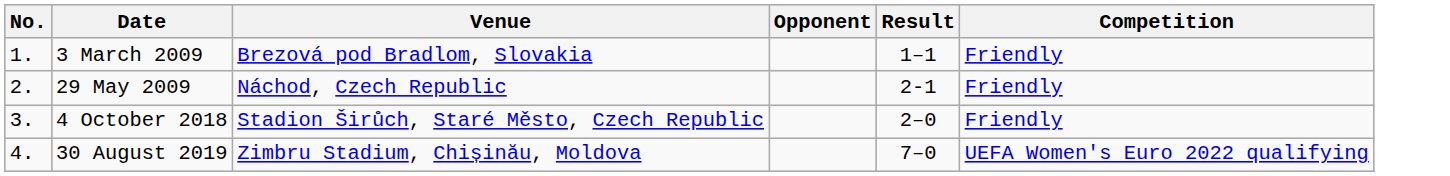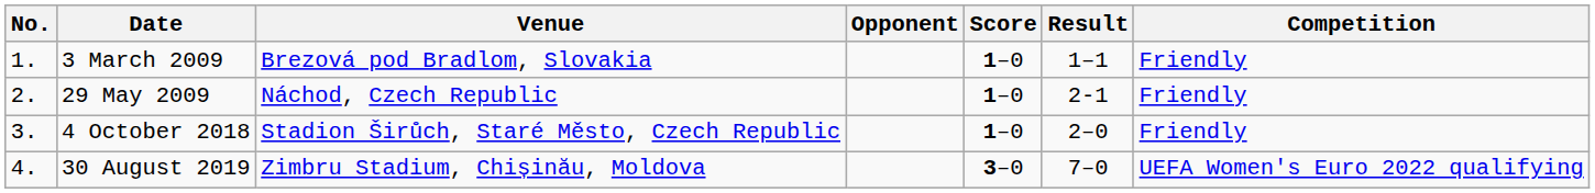+ column: Score | 1–0 | 1–0 | 1–0 | 3–0
